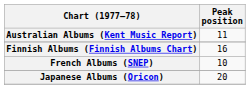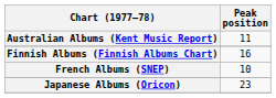Japanese Albums (Oricon) | Peak position: 20 -> 23
